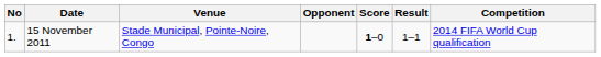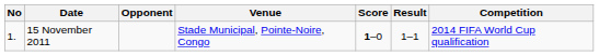columns swapped: Venue <-> Opponent
